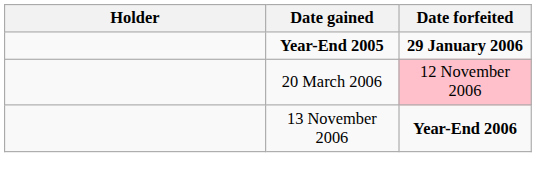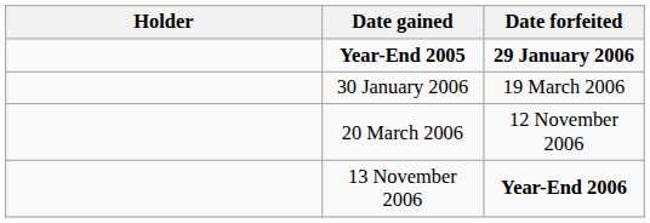+ row: 30 January 2006 | 19 March 2006
20 March 2006 | Date forfeited: pink background -> no background
